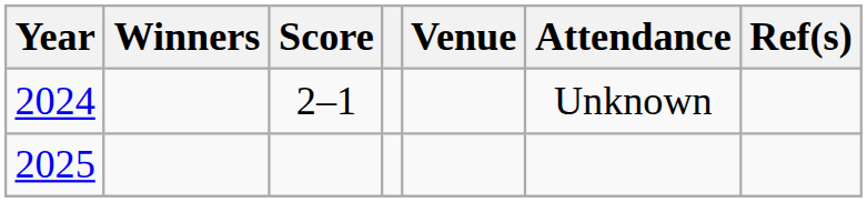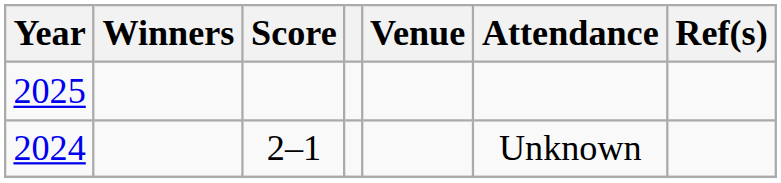rows swapped: 2024 <-> 2025
